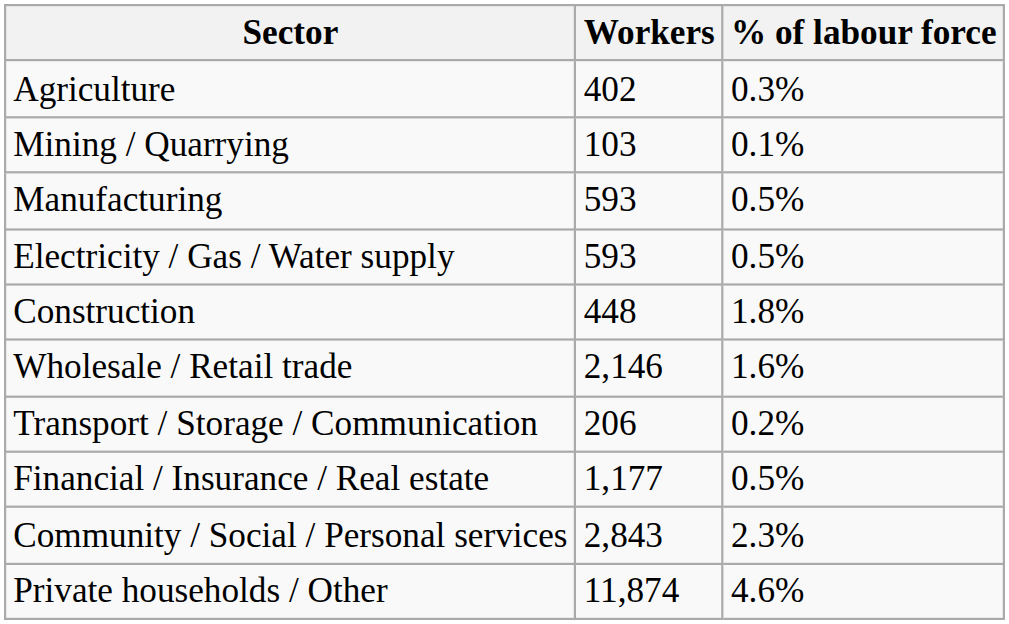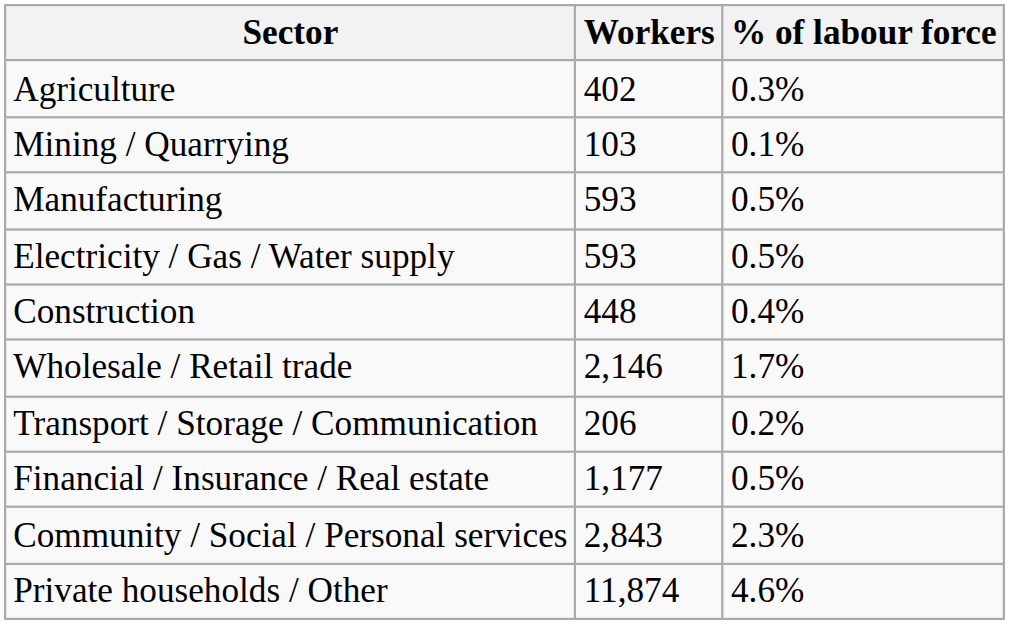Construction | % of labour force: 1.8% -> 0.4%
Wholesale / Retail trade | % of labour force: 1.6% -> 1.7%
